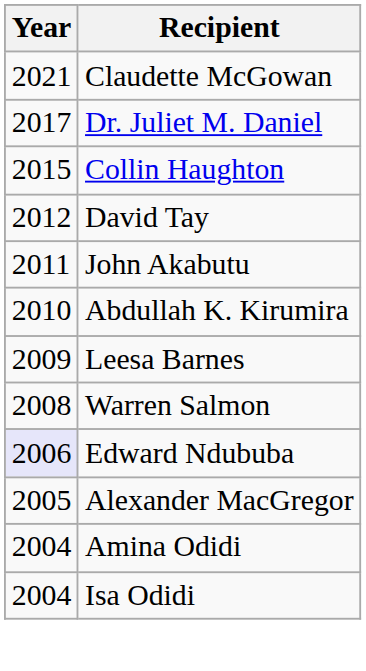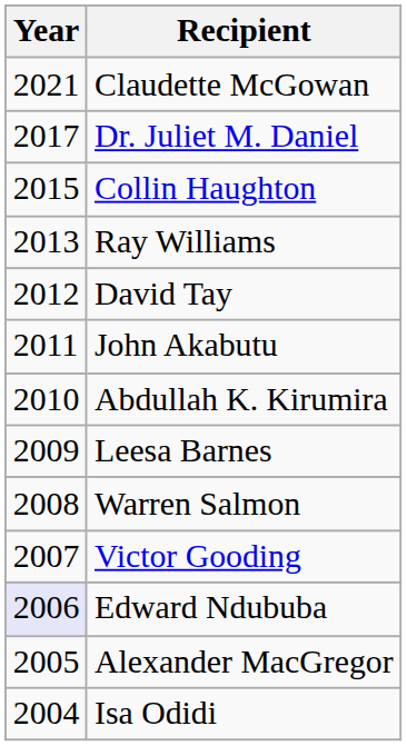+ row: 2013 | Ray Williams
+ row: 2007 | Victor Gooding
- row: 2004 | Amina Odidi
